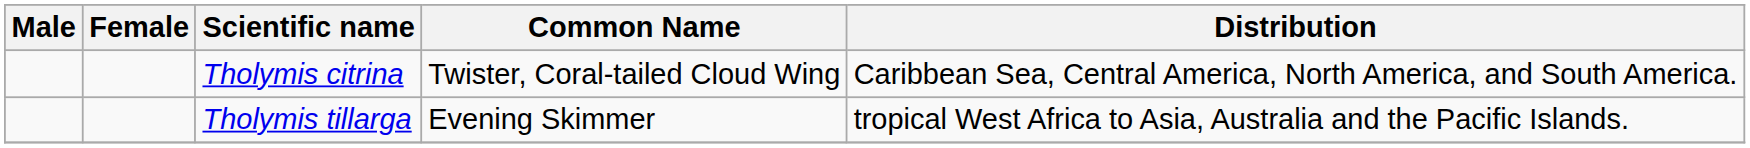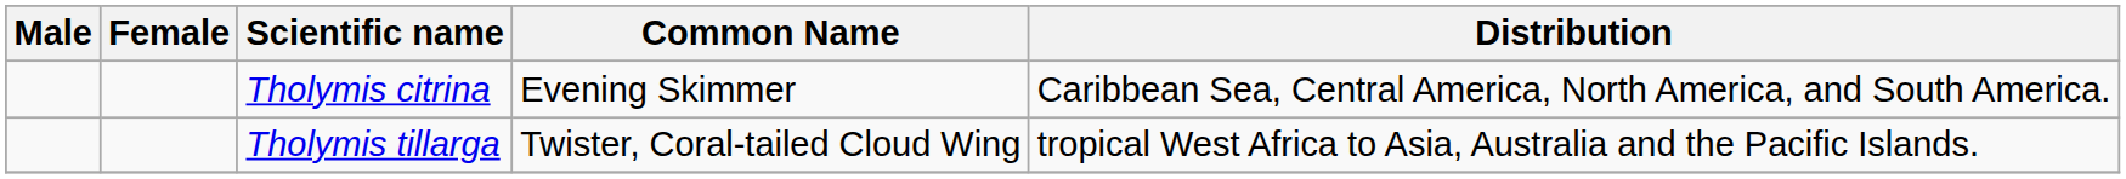Tholymis citrina | Common Name: Twister, Coral-tailed Cloud Wing -> Evening Skimmer
Tholymis tillarga | Common Name: Evening Skimmer -> Twister, Coral-tailed Cloud Wing
